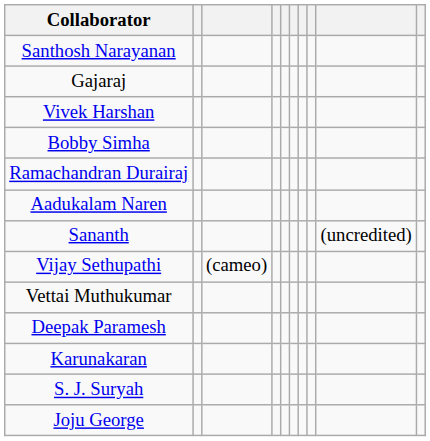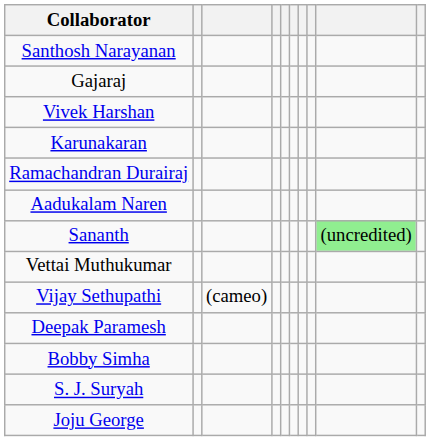rows swapped: Bobby Simha <-> Karunakaran
Sananth | column 9: no background -> lightgreen background
rows swapped: Vijay Sethupathi <-> Vettai Muthukumar
